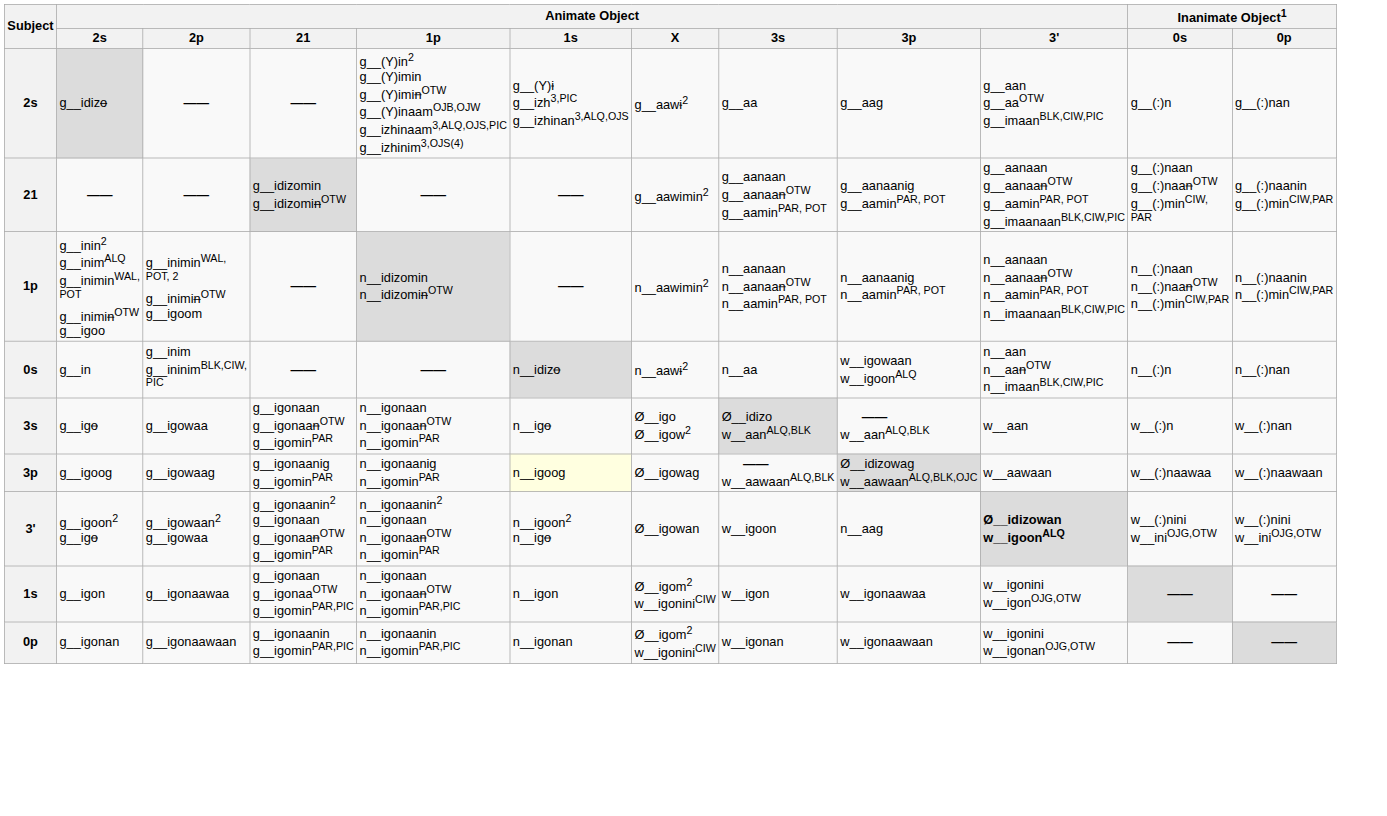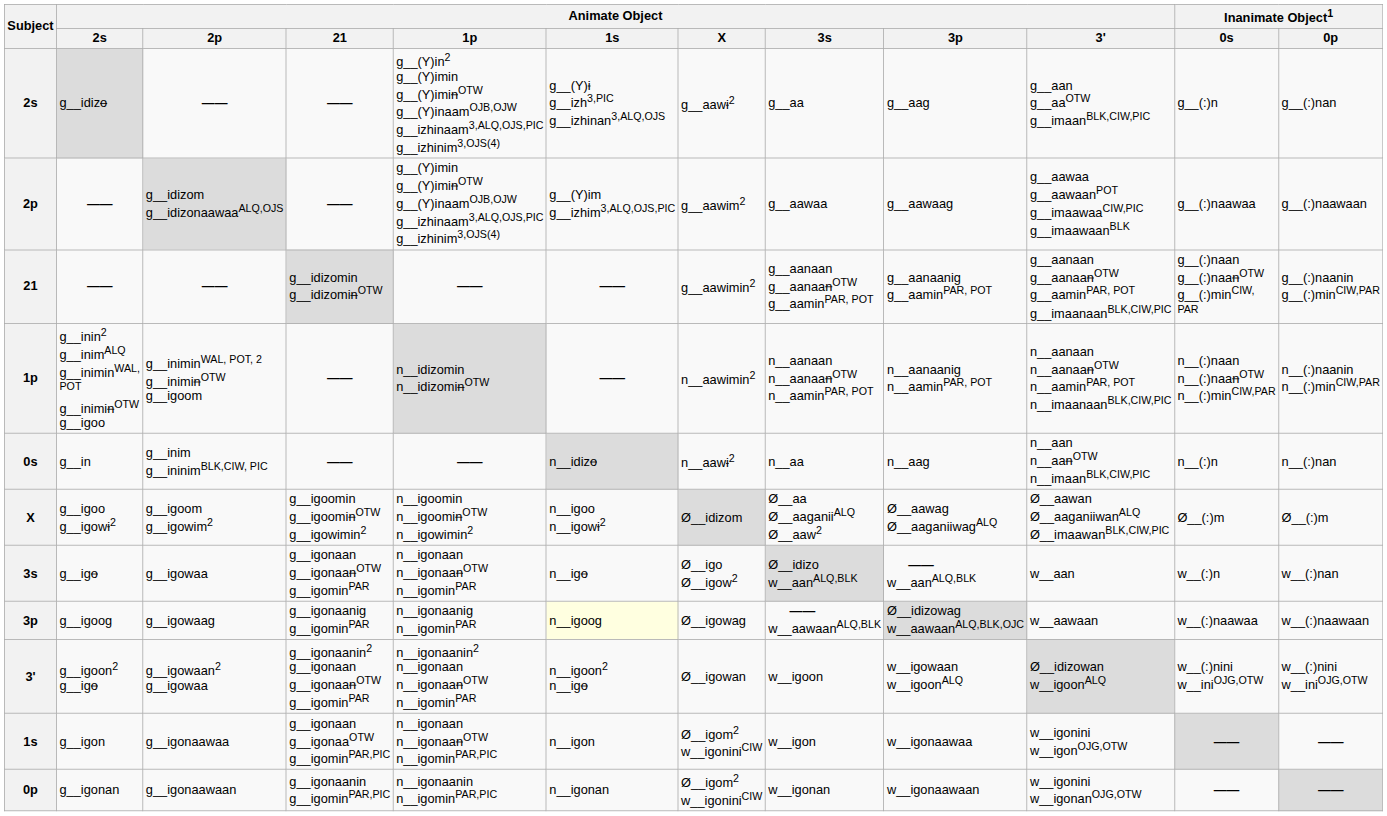+ row: 2p | —— | g__idizom g__idizonaawaaALQ,OJS | —— | g__(Y)imin g__(Y)iminOTW g__(Y)inaamOJB,OJW g__izhinaam3,ALQ,OJS,PIC g__izhinim3,OJS(4) | g__(Y)im g__izhim3,ALQ,OJS,PIC | g__aawim2 | g__aawaa | g__aawaag | g__aawaa g__aawaanPOT g__imaawaaCIW,PIC g__imaawaanBLK | g__(:)naawaa | g__(:)naawaan
g__in | Animate Object / 3p: w__igowaan w__igoonALQ -> n__aag
+ row: X | g__igoo g__igowi2 | g__igoom g__igowim2 | g__igoomin g__igoominOTW g__igowimin2 | n__igoomin n__igoominOTW n__igowimin2 | n__igoo n__igowi2 | Ø__idizom | Ø__aa Ø__aaganiiALQ Ø__aaw2 | Ø__aawag Ø__aaganiiwagALQ | Ø__aawan Ø__aaganiiwanALQ Ø__imaawanBLK,CIW,PIC | Ø__(:)m | Ø__(:)m
g__igoon2 g__igo | Animate Object / 3p: n__aag -> w__igowaan w__igoonALQ
g__igoon2 g__igo | Animate Object / 3': bold -> normal
